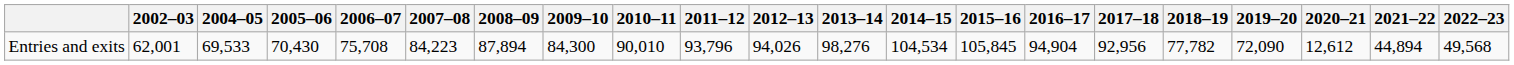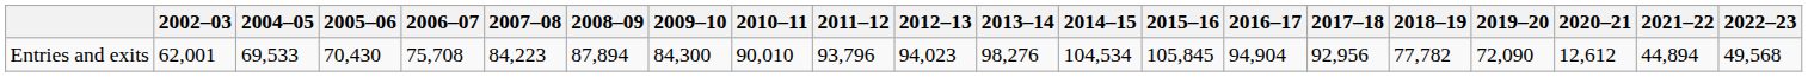Entries and exits | 2012–13: 94,026 -> 94,023
